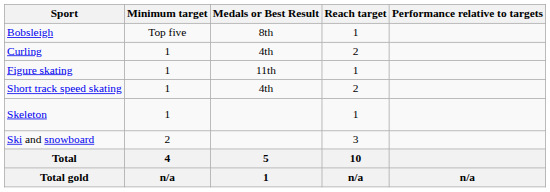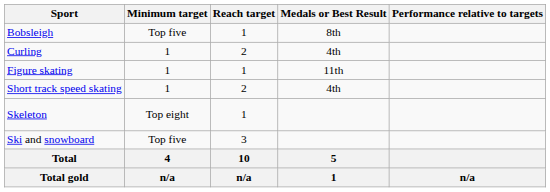columns swapped: Reach target <-> Medals or Best Result
Skeleton | Minimum target: 1 -> Top eight
Ski and snowboard | Minimum target: 2 -> Top five
